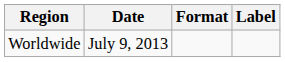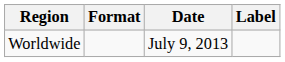columns swapped: Date <-> Format
